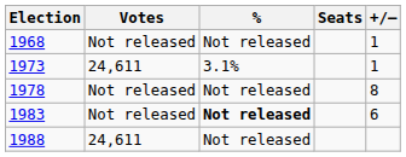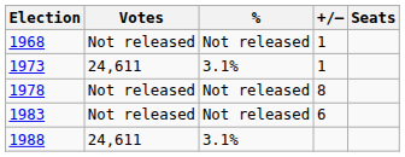columns swapped: Seats <-> +/–
1983 | %: bold -> normal
1988 | %: Not released -> 3.1%
